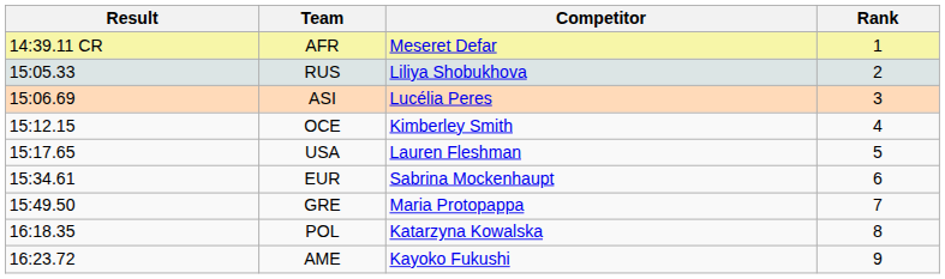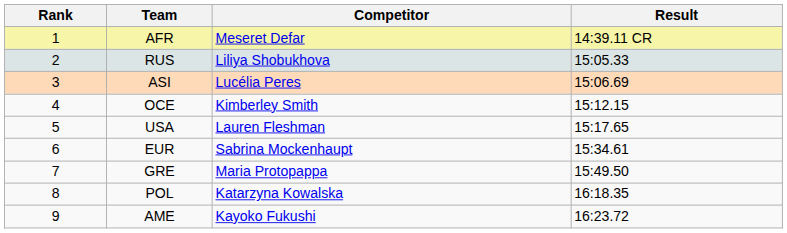columns swapped: Rank <-> Result
